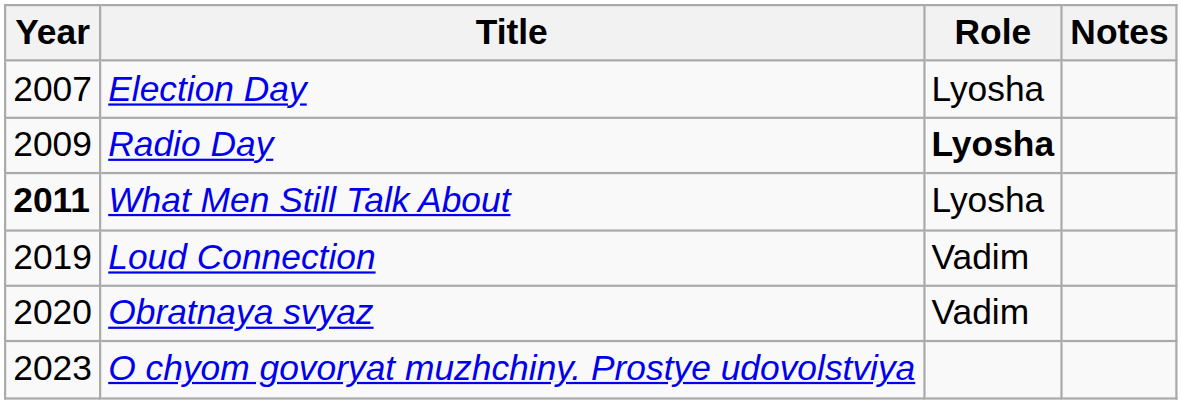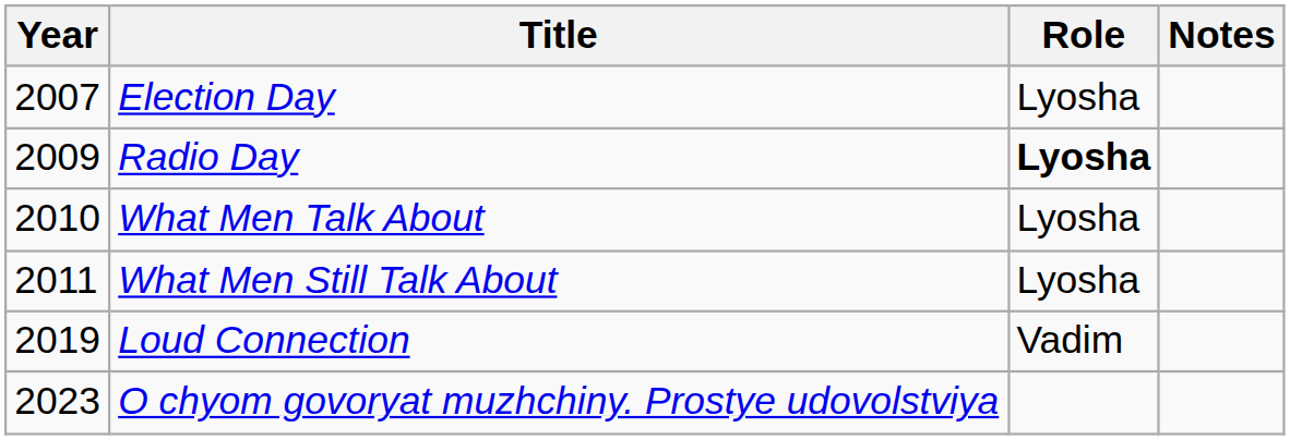+ row: 2010 | What Men Talk About | Lyosha
What Men Still Talk About | Year: bold -> normal
- row: 2020 | Obratnaya svyaz | Vadim
